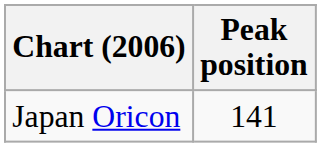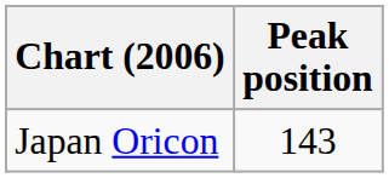Japan Oricon | Peak position: 141 -> 143
